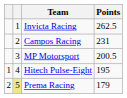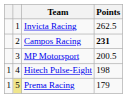Campos Racing | Points: normal -> bold
Hitech Pulse-Eight | Points: 195 -> 198
Prema Racing | column 1: 2 -> 1
